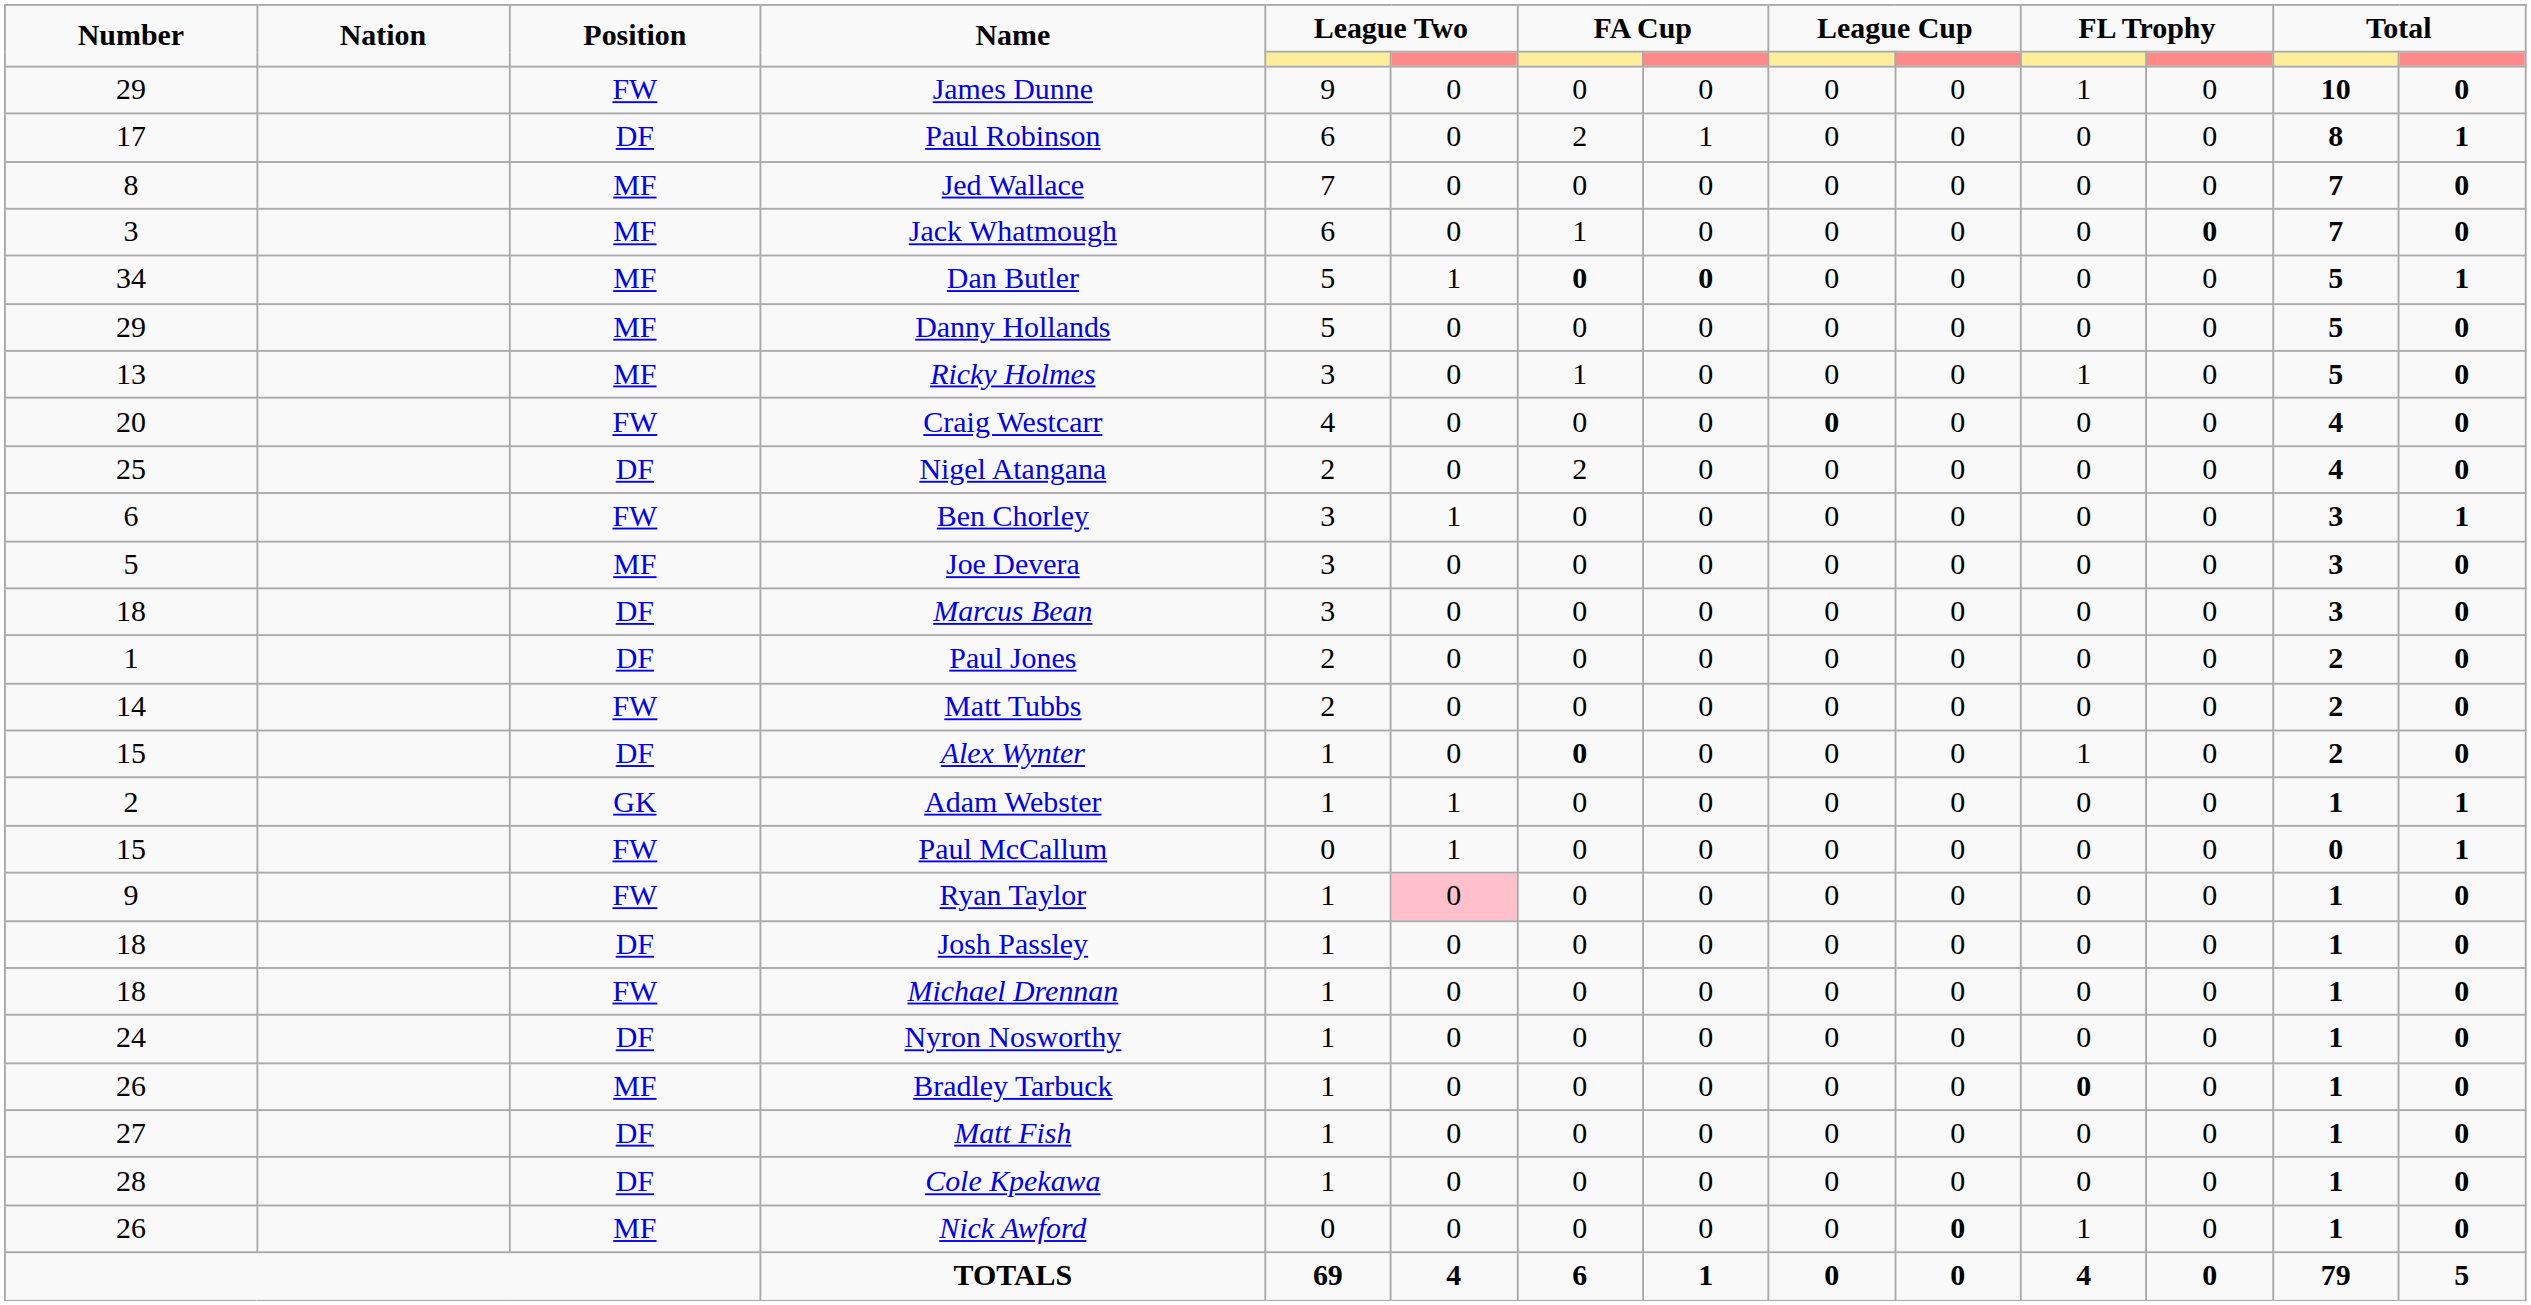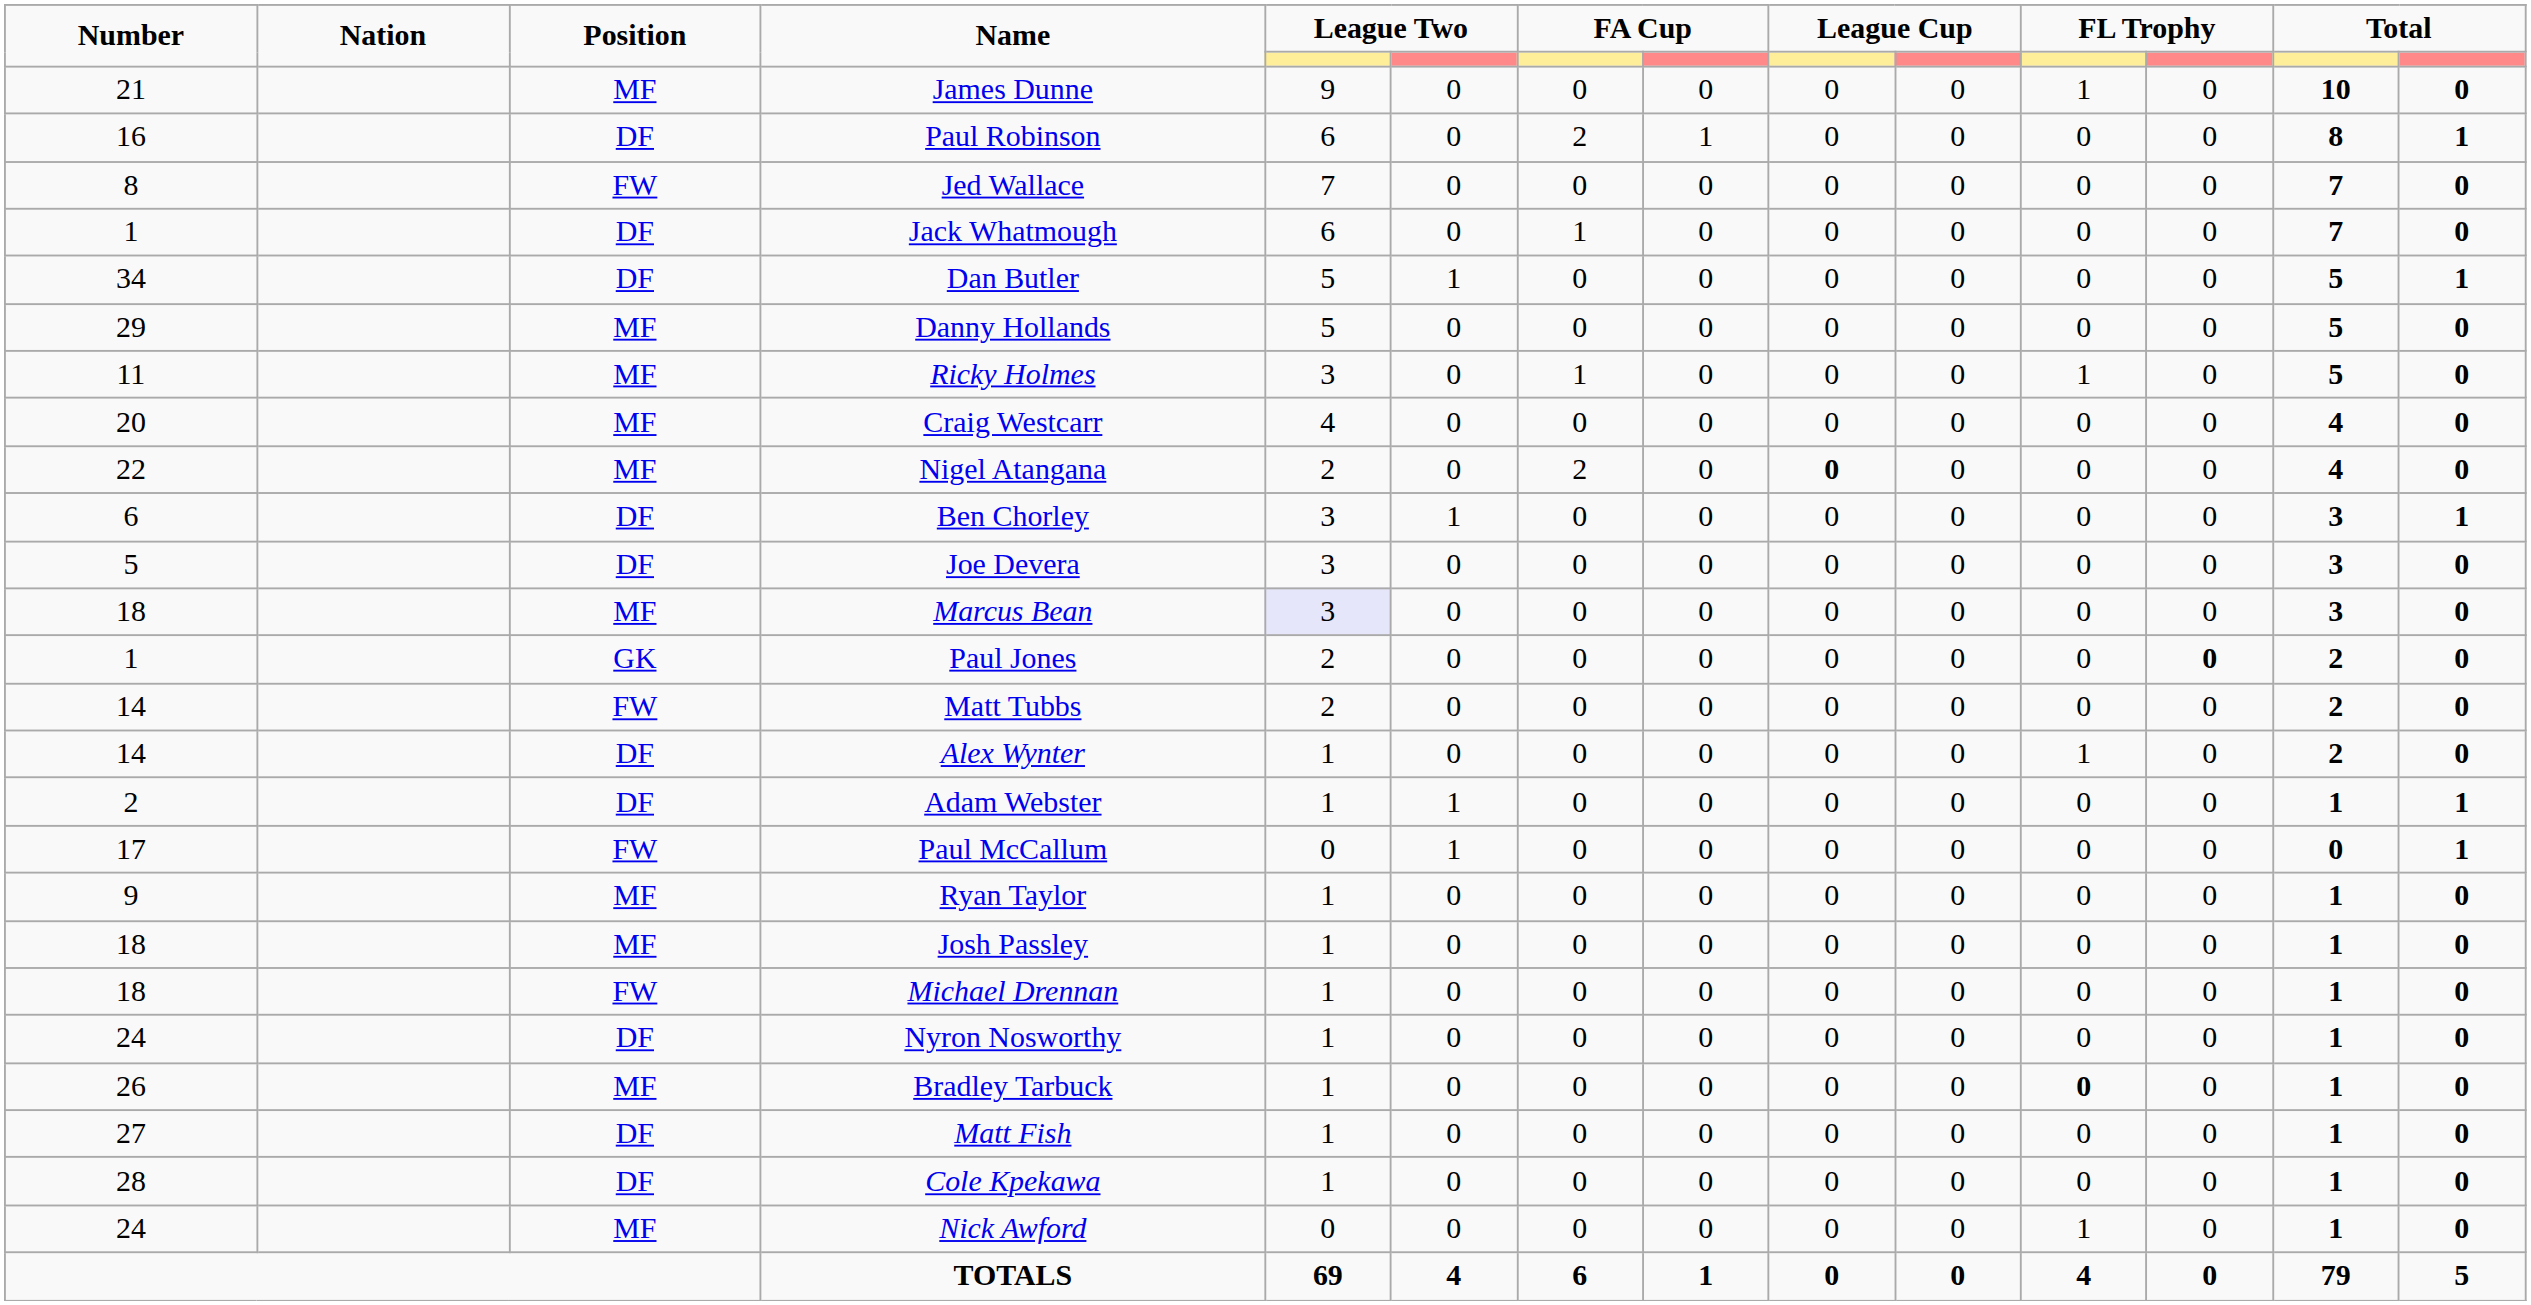James Dunne | Number: 29 -> 21
James Dunne | Position: FW -> MF
Paul Robinson | Number: 17 -> 16
Jed Wallace | Position: MF -> FW
Jack Whatmough | Number: 3 -> 1
Jack Whatmough | Position: MF -> DF
Jack Whatmough | column 12: bold -> normal
Dan Butler | Position: MF -> DF
Dan Butler | column 7: bold -> normal
Dan Butler | column 8: bold -> normal
Ricky Holmes | Number: 13 -> 11
Craig Westcarr | Position: FW -> MF
Craig Westcarr | column 9: bold -> normal
Nigel Atangana | Number: 25 -> 22
Nigel Atangana | Position: DF -> MF
Nigel Atangana | column 9: normal -> bold
Ben Chorley | Position: FW -> DF
Joe Devera | Position: MF -> DF
Marcus Bean | Position: DF -> MF
Marcus Bean | column 5: no background -> lavender background
Paul Jones | Position: DF -> GK
Paul Jones | column 12: normal -> bold
Alex Wynter | Number: 15 -> 14
Alex Wynter | column 7: bold -> normal
Adam Webster | Position: GK -> DF
Paul McCallum | Number: 15 -> 17
Ryan Taylor | Position: FW -> MF
Ryan Taylor | column 6: pink background -> no background
Josh Passley | Position: DF -> MF
Nick Awford | Number: 26 -> 24
Nick Awford | column 10: bold -> normal
